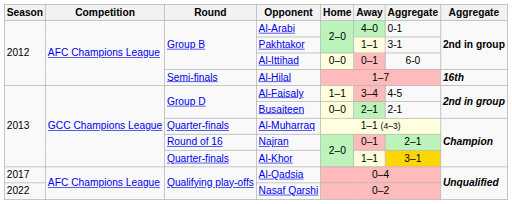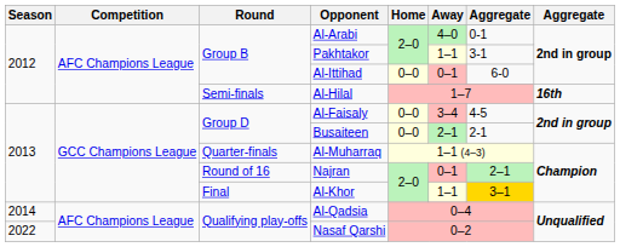Al-Faisaly | Home: 1–1 -> 0–0
Al-Khor | Round: Quarter-finals -> Final
Al-Qadsia | Season: 2017 -> 2014
